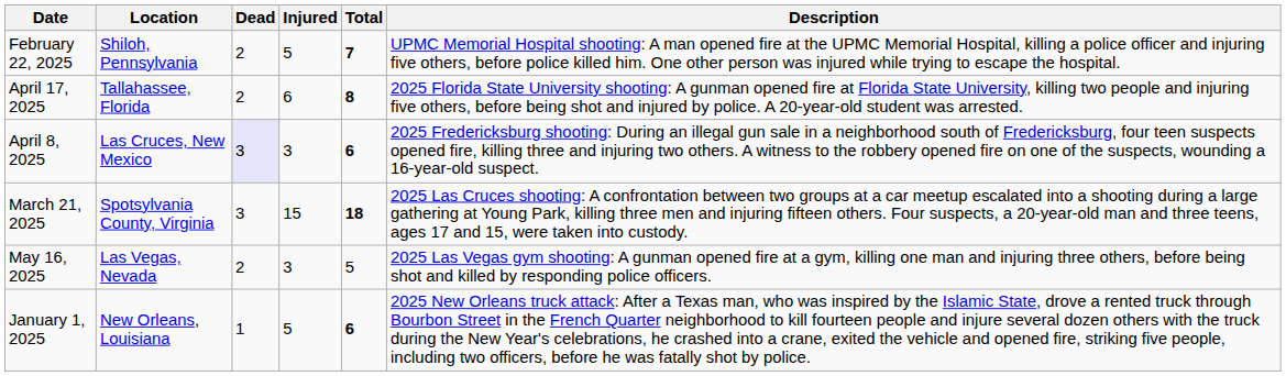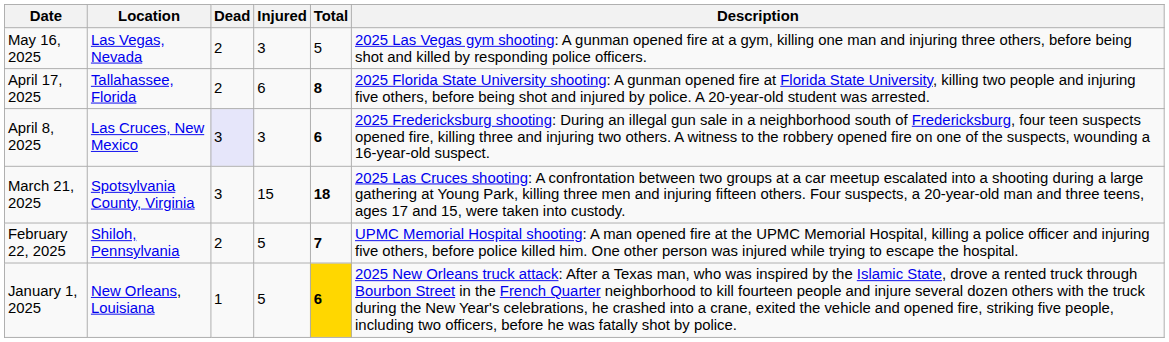rows swapped: May 16, 2025 <-> February 22, 2025
January 1, 2025 | Total: no background -> gold background
